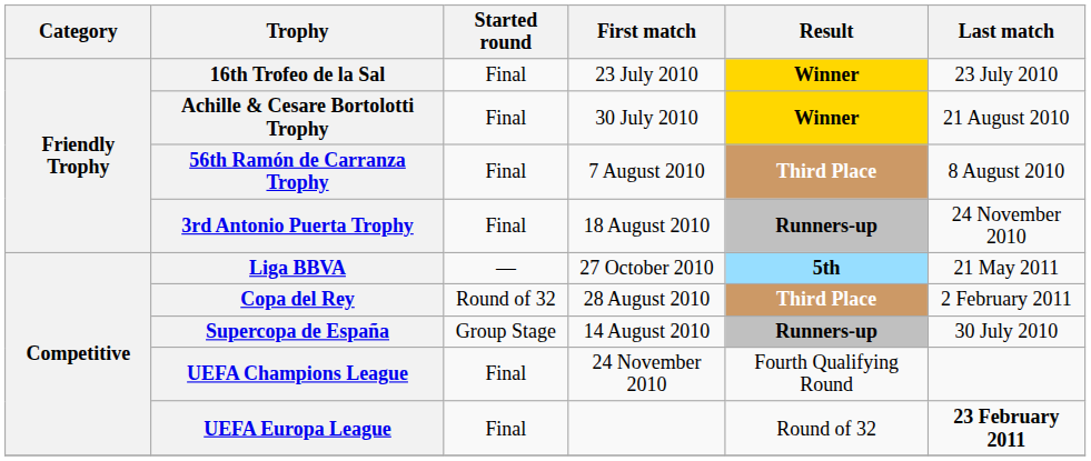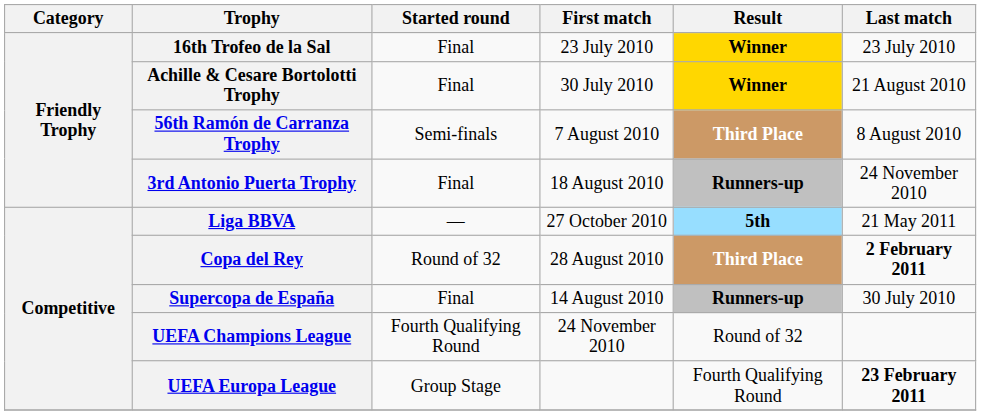56th Ramón de Carranza Trophy | Started round: Final -> Semi-finals
Copa del Rey | Last match: normal -> bold
Supercopa de España | Started round: Group Stage -> Final
UEFA Champions League | Started round: Final -> Fourth Qualifying Round
UEFA Champions League | Result: Fourth Qualifying Round -> Round of 32
UEFA Europa League | Started round: Final -> Group Stage
UEFA Europa League | Result: Round of 32 -> Fourth Qualifying Round
